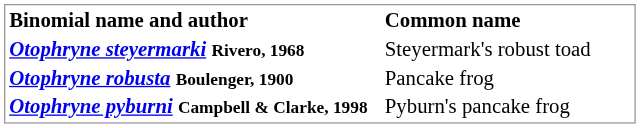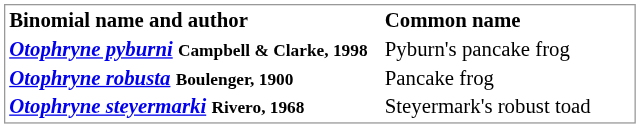rows swapped: Otophryne pyburni Campbell & Clarke, 1998 <-> Otophryne steyermarki Rivero, 1968
